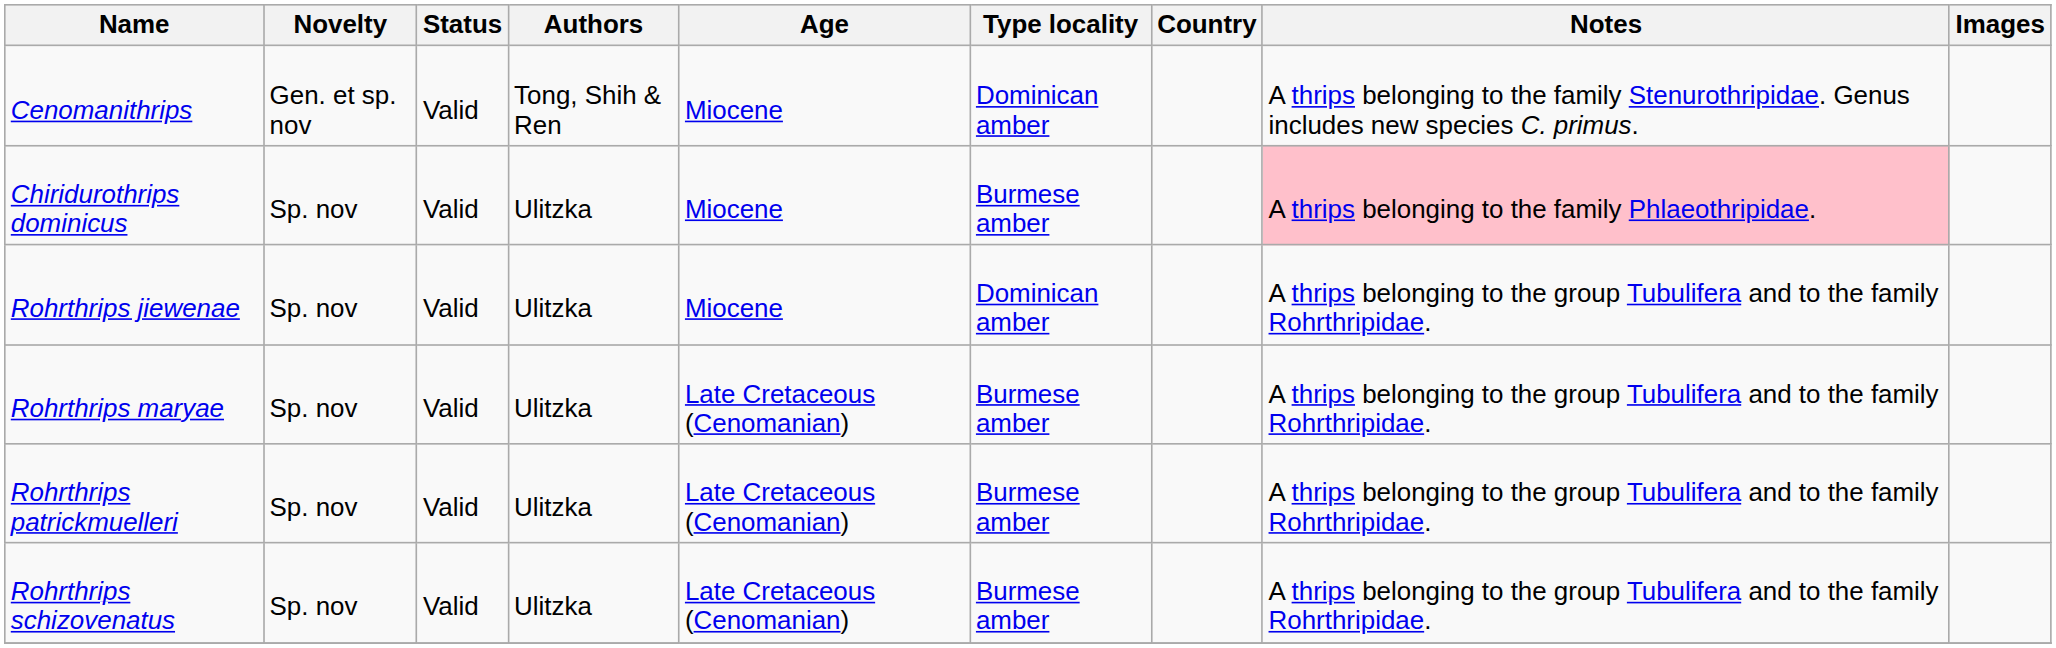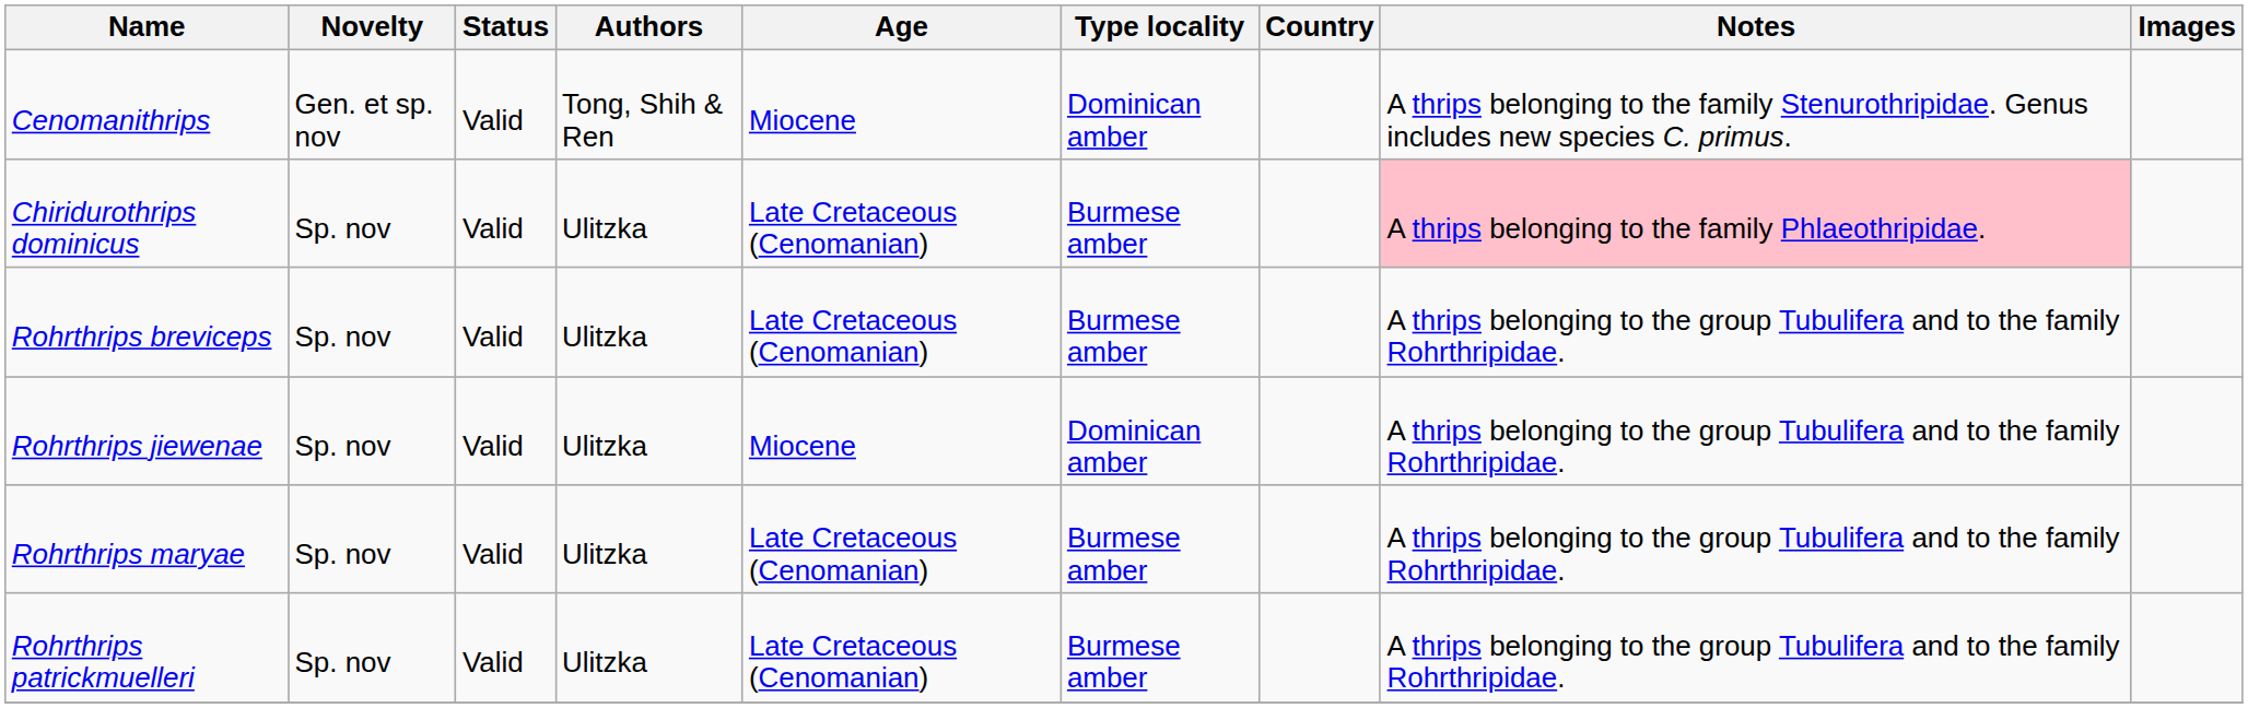Chiridurothrips dominicus | Age: Miocene -> Late Cretaceous (Cenomanian)
+ row: Rohrthrips breviceps | Sp. nov | Valid | Ulitzka | Late Cretaceous (Cenomanian) | Burmese amber | A thrips belonging to the group Tubulifera and to the family Rohrthripidae.
- row: Rohrthrips schizovenatus | Sp. nov | Valid | Ulitzka | Late Cretaceous (Cenomanian) | Burmese amber | A thrips belonging to the group Tubulifera and to the family Rohrthripidae.
